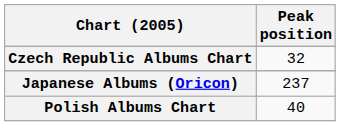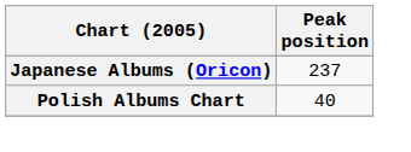- row: Czech Republic Albums Chart | 32
